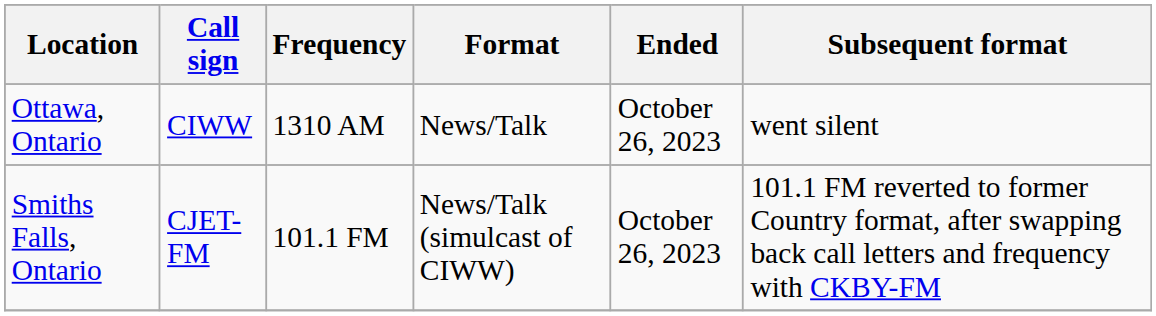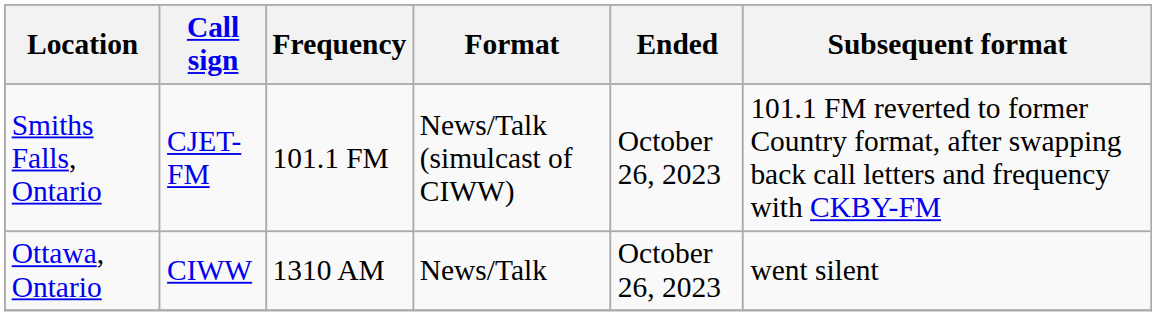rows swapped: Ottawa, Ontario <-> Smiths Falls, Ontario
